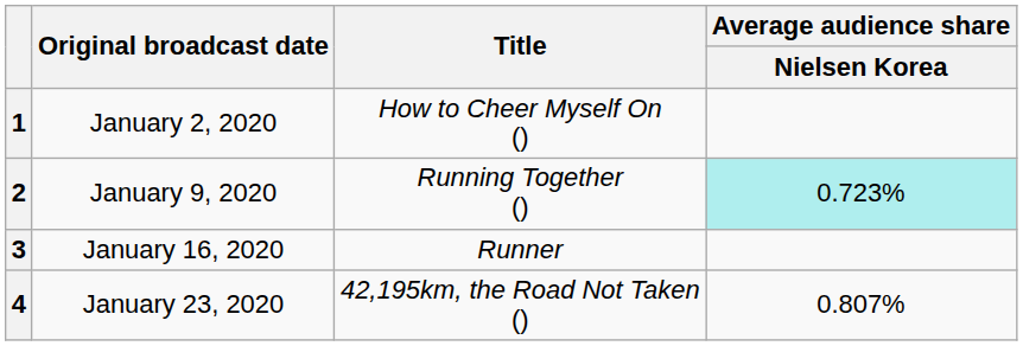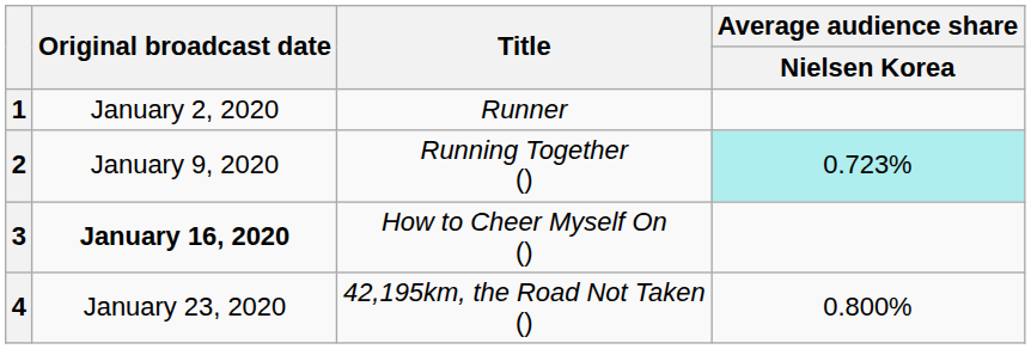1 | Title: How to Cheer Myself On () -> Runner
3 | Original broadcast date: normal -> bold
3 | Title: Runner -> How to Cheer Myself On ()
4 | Average audience share / Nielsen Korea: 0.807% -> 0.800%
